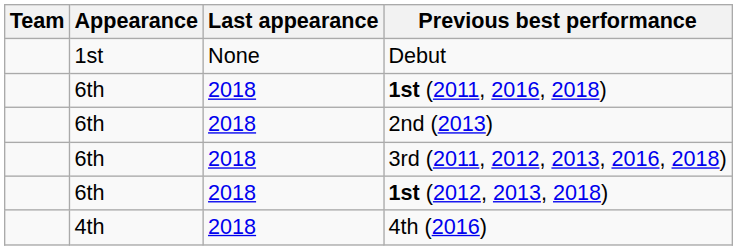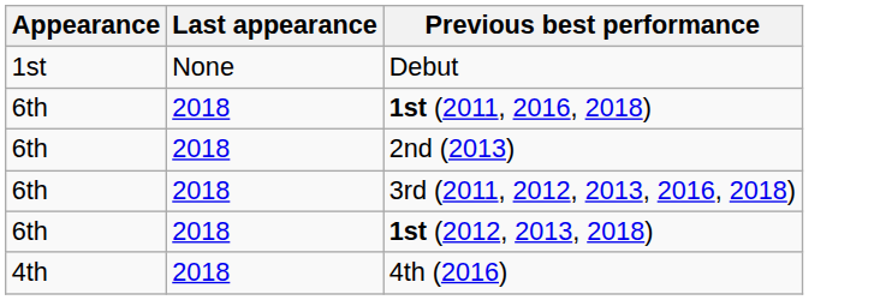- column: Team
